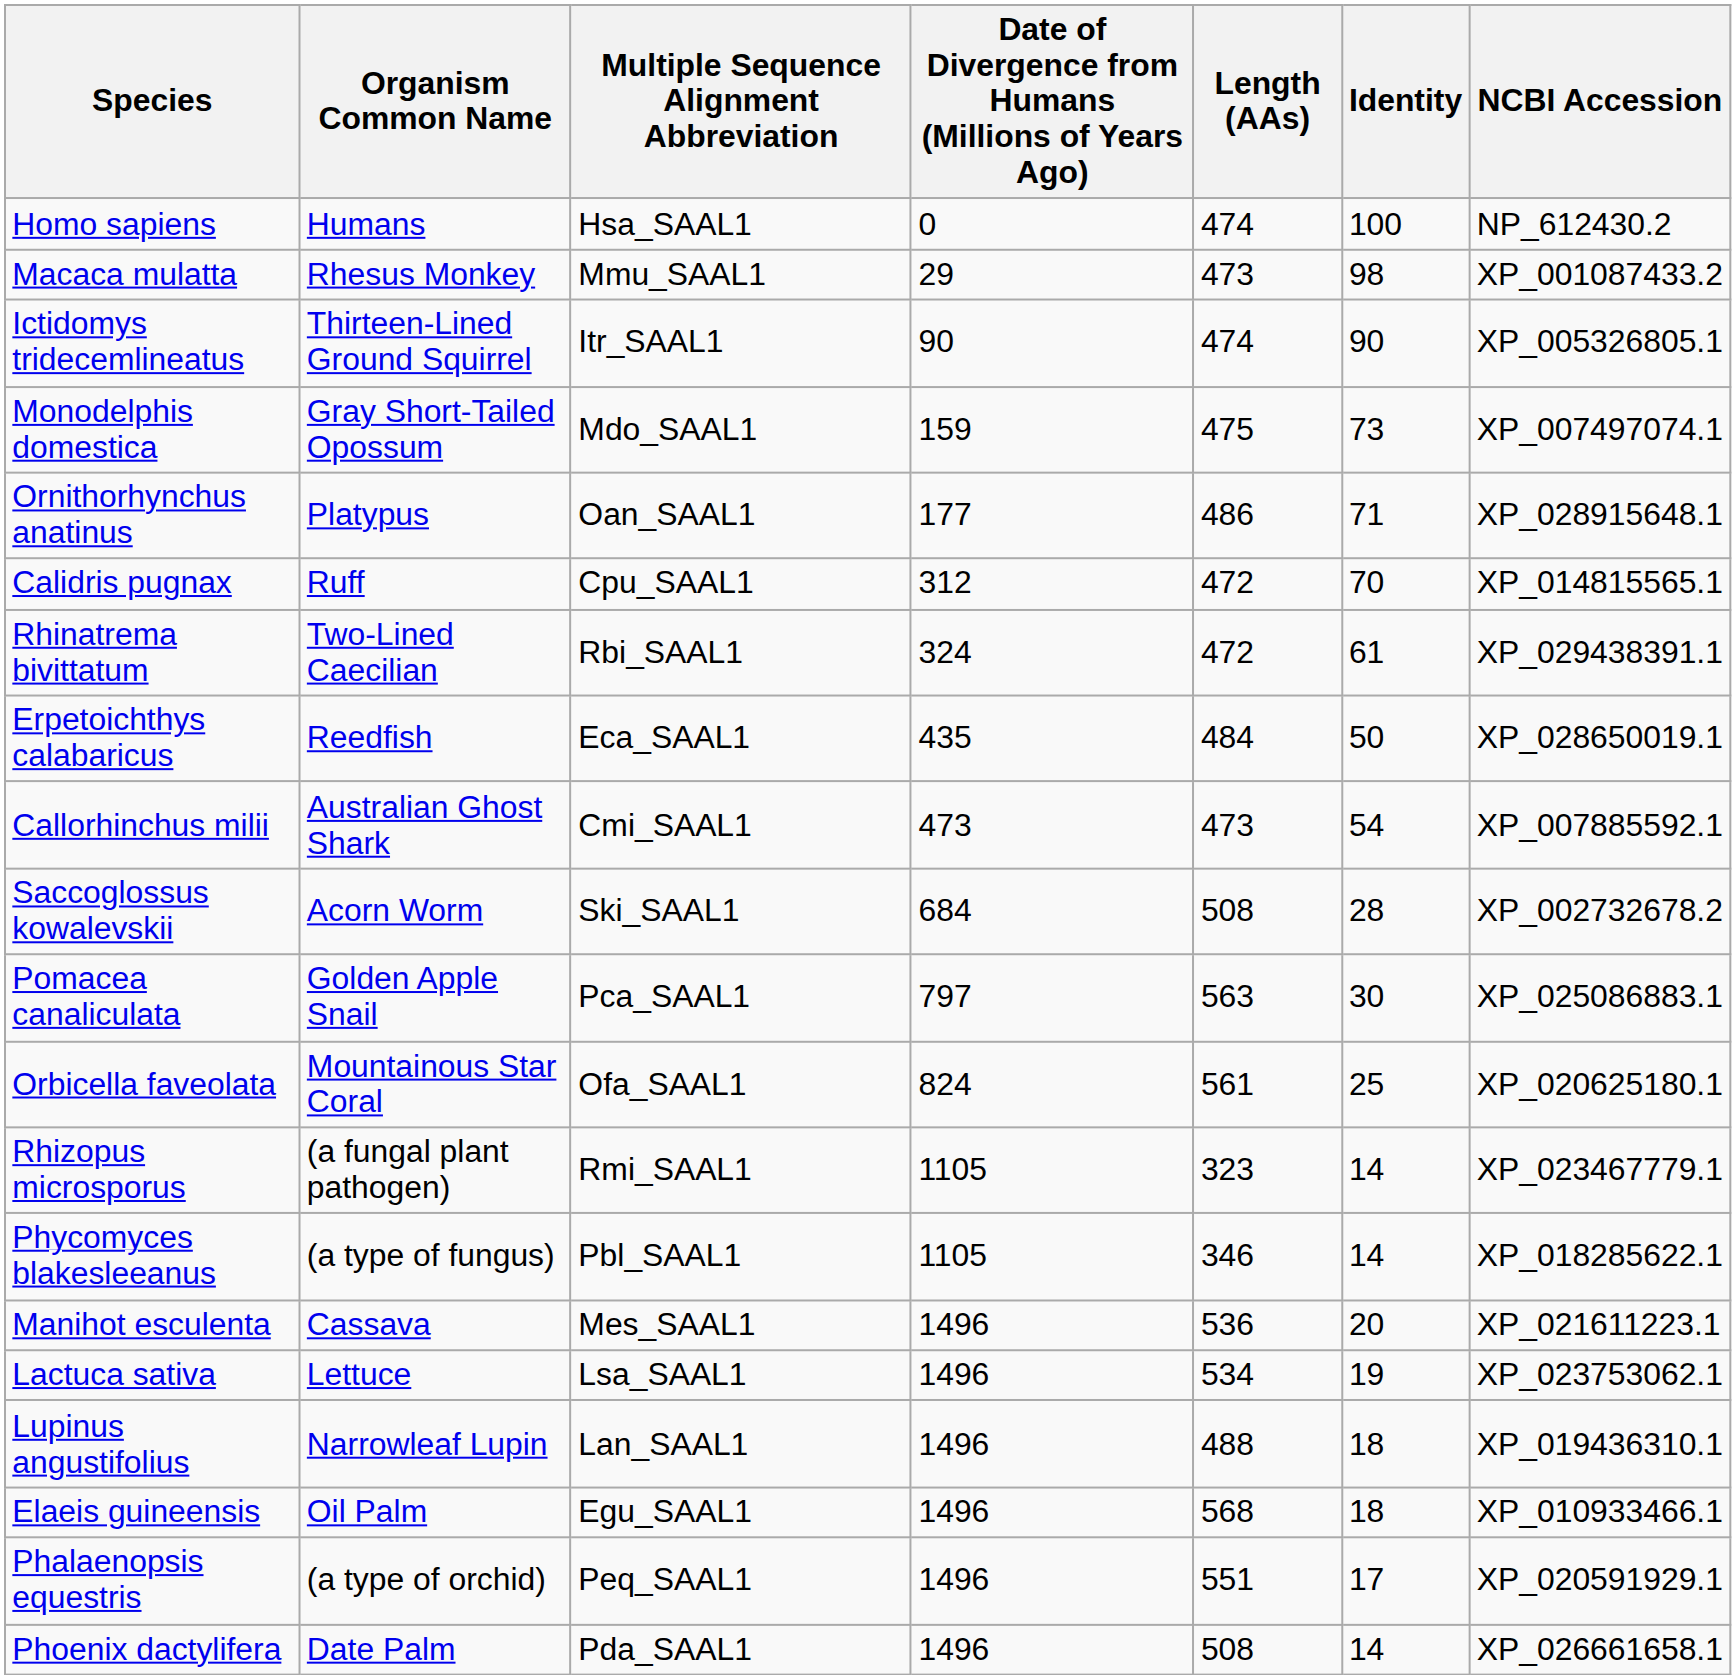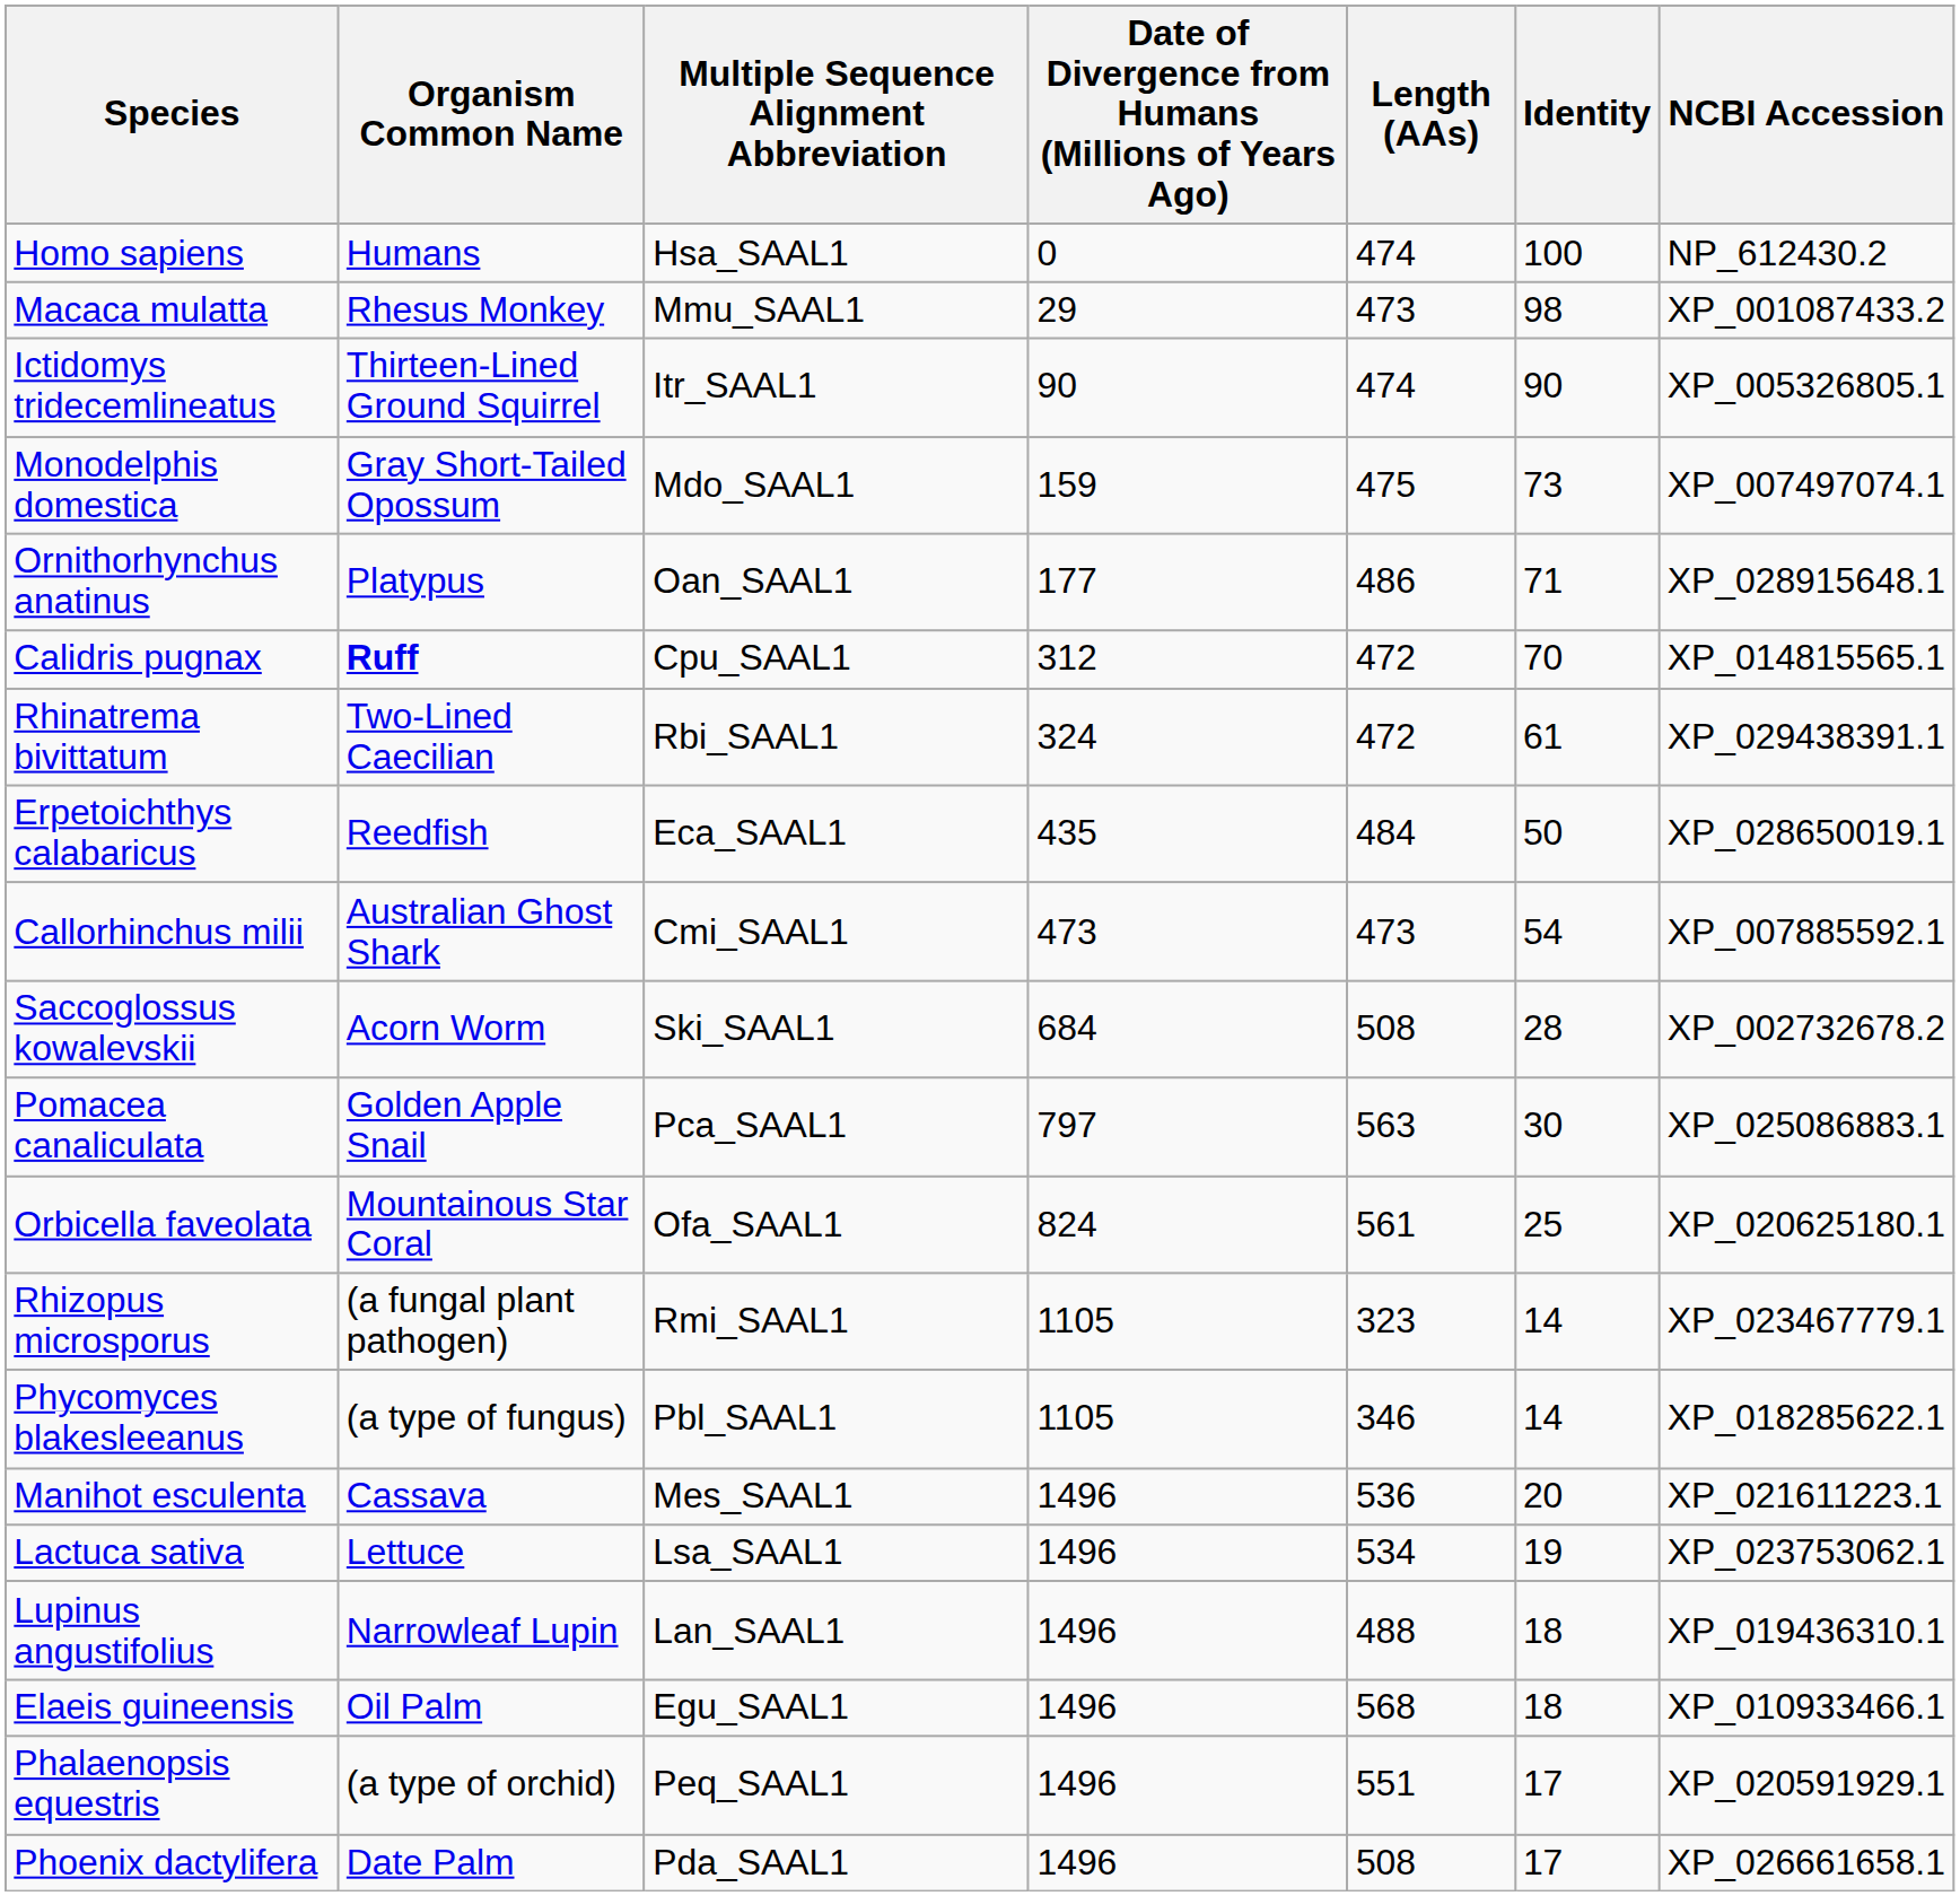Calidris pugnax | Organism Common Name: normal -> bold
Phoenix dactylifera | Identity: 14 -> 17
